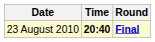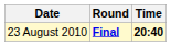columns swapped: Time <-> Round
